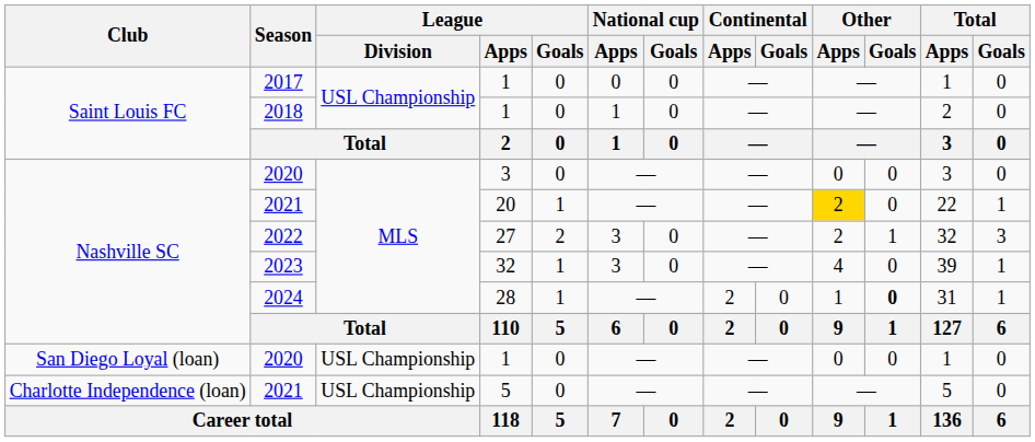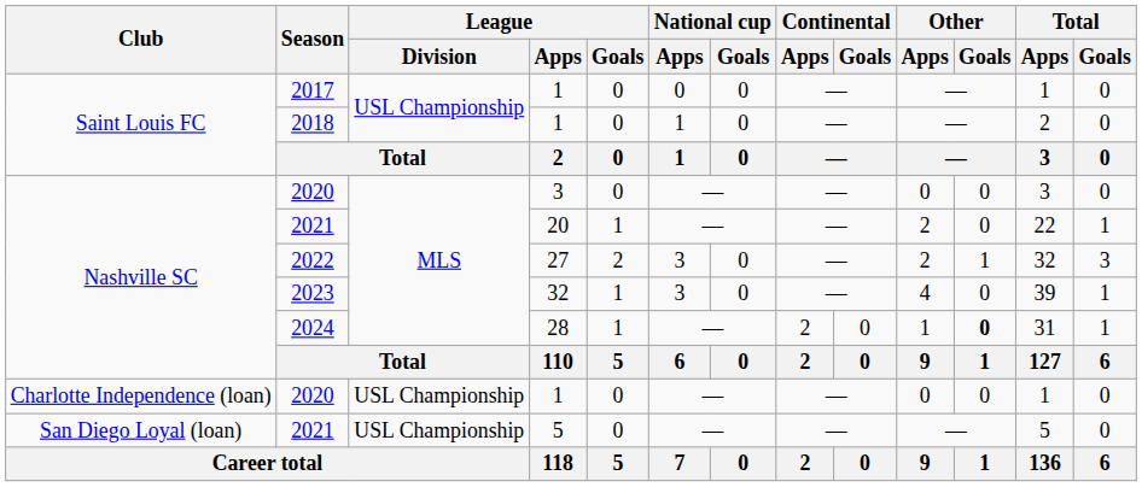2021 / 20 | Other / Apps: gold background -> no background
2020 / 1 | Club: San Diego Loyal (loan) -> Charlotte Independence (loan)
2021 / 5 | Club: Charlotte Independence (loan) -> San Diego Loyal (loan)
